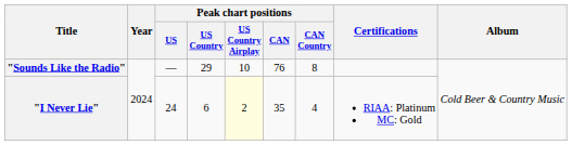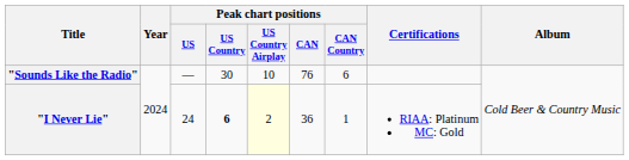"Sounds Like the Radio" | Peak chart positions / US Country: 29 -> 30
"Sounds Like the Radio" | Peak chart positions / CAN Country: 8 -> 6
"I Never Lie" | Peak chart positions / US Country: normal -> bold
"I Never Lie" | Peak chart positions / CAN: 35 -> 36
"I Never Lie" | Peak chart positions / CAN Country: 4 -> 1
